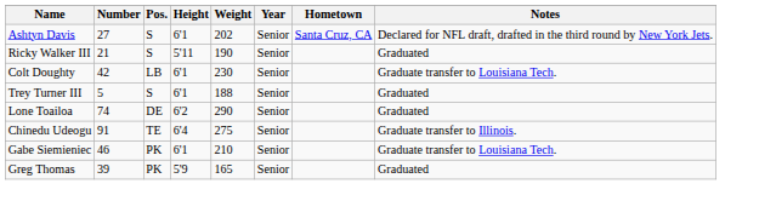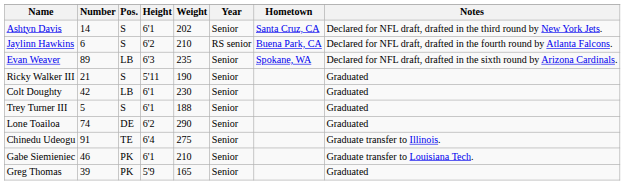Ashtyn Davis | Number: 27 -> 14
+ row: Jaylinn Hawkins | 6 | S | 6'2 | 210 | RS senior | Buena Park, CA | Declared for NFL draft, drafted in the fourth round by Atlanta Falcons.
+ row: Evan Weaver | 89 | LB | 6'3 | 235 | Senior | Spokane, WA | Declared for NFL draft, drafted in the sixth round by Arizona Cardinals.
Colt Doughty | Notes: Graduate transfer to Louisiana Tech. -> Graduated
